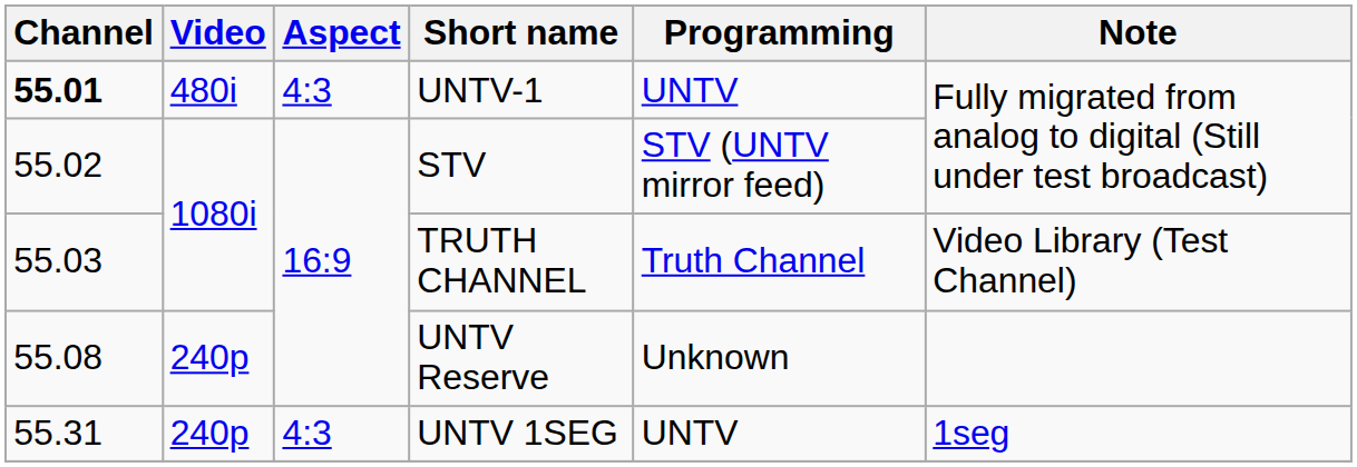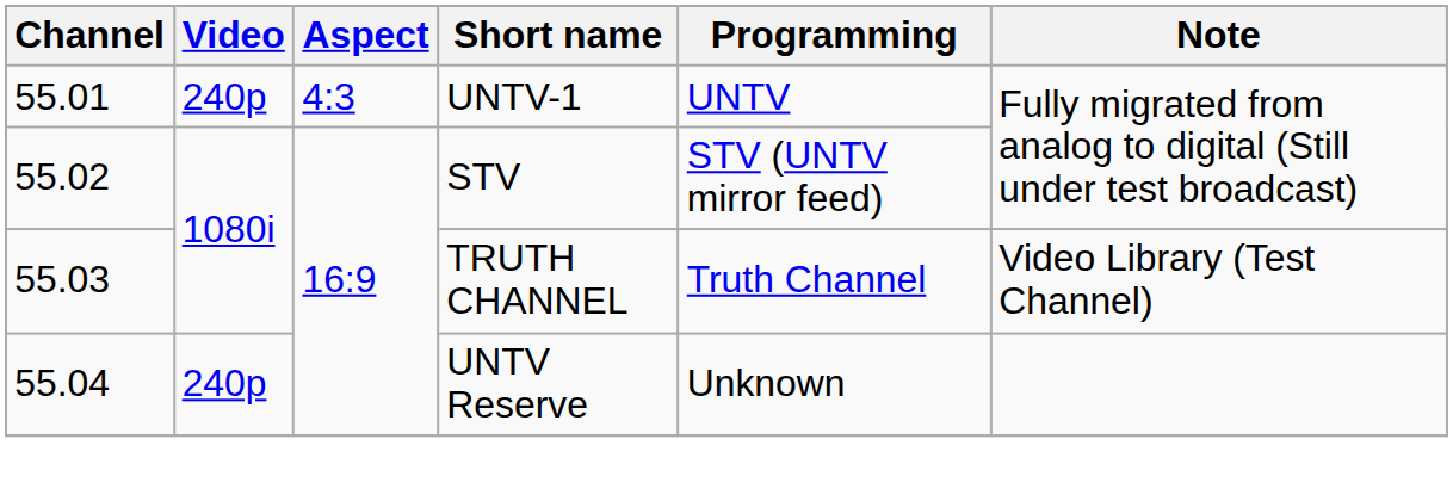UNTV-1 | Channel: bold -> normal
UNTV-1 | Video: 480i -> 240p
UNTV Reserve | Channel: 55.08 -> 55.04
- row: 55.31 | 240p | 4:3 | UNTV 1SEG | UNTV | 1seg
